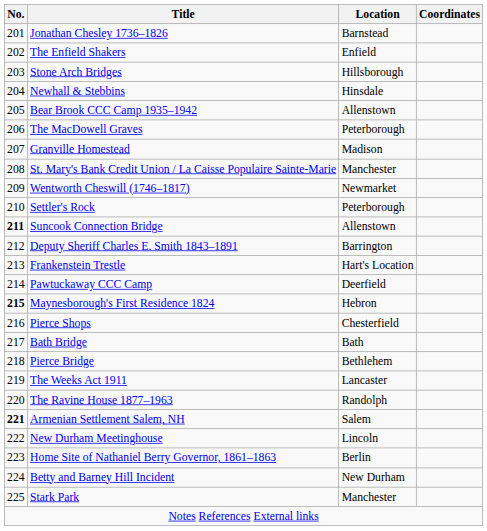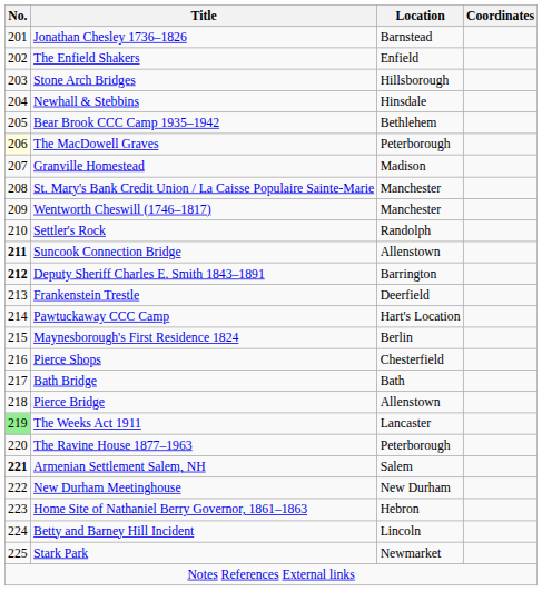Bear Brook CCC Camp 1935–1942 | Location: Allenstown -> Bethlehem
The MacDowell Graves | No.: no background -> lightyellow background
Wentworth Cheswill (1746–1817) | Location: Newmarket -> Manchester
Settler's Rock | Location: Peterborough -> Randolph
Deputy Sheriff Charles E. Smith 1843–1891 | No.: normal -> bold
Frankenstein Trestle | Location: Hart's Location -> Deerfield
Pawtuckaway CCC Camp | Location: Deerfield -> Hart's Location
Maynesborough's First Residence 1824 | No.: bold -> normal
Maynesborough's First Residence 1824 | Location: Hebron -> Berlin
Pierce Bridge | Location: Bethlehem -> Allenstown
The Weeks Act 1911 | No.: no background -> lightgreen background
The Ravine House 1877–1963 | Location: Randolph -> Peterborough
New Durham Meetinghouse | Location: Lincoln -> New Durham
Home Site of Nathaniel Berry Governor, 1861–1863 | Location: Berlin -> Hebron
Betty and Barney Hill Incident | Location: New Durham -> Lincoln
Stark Park | Location: Manchester -> Newmarket
